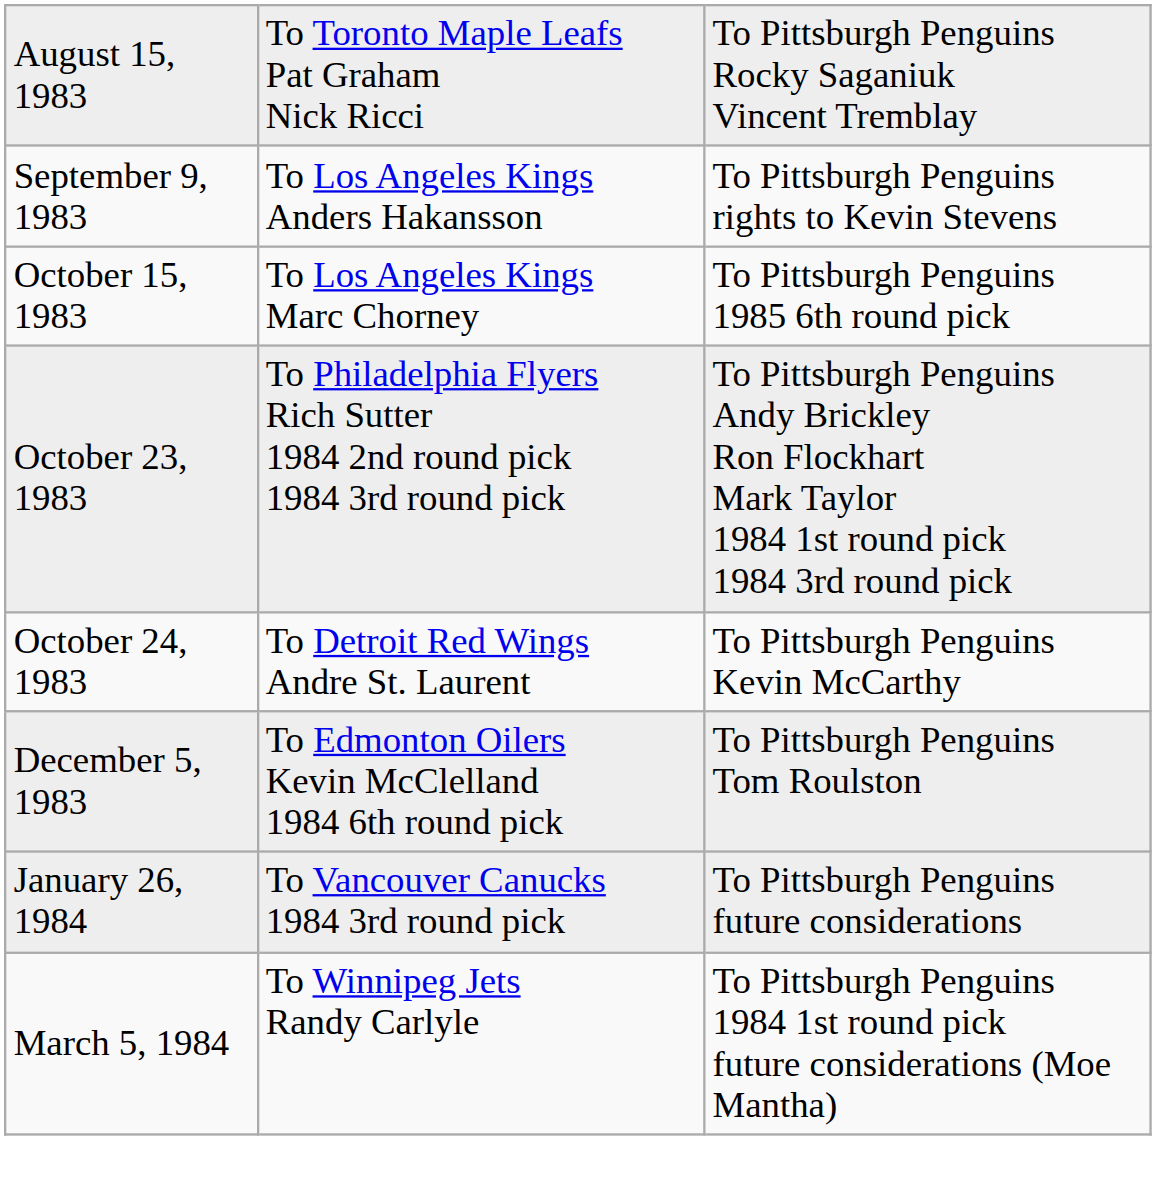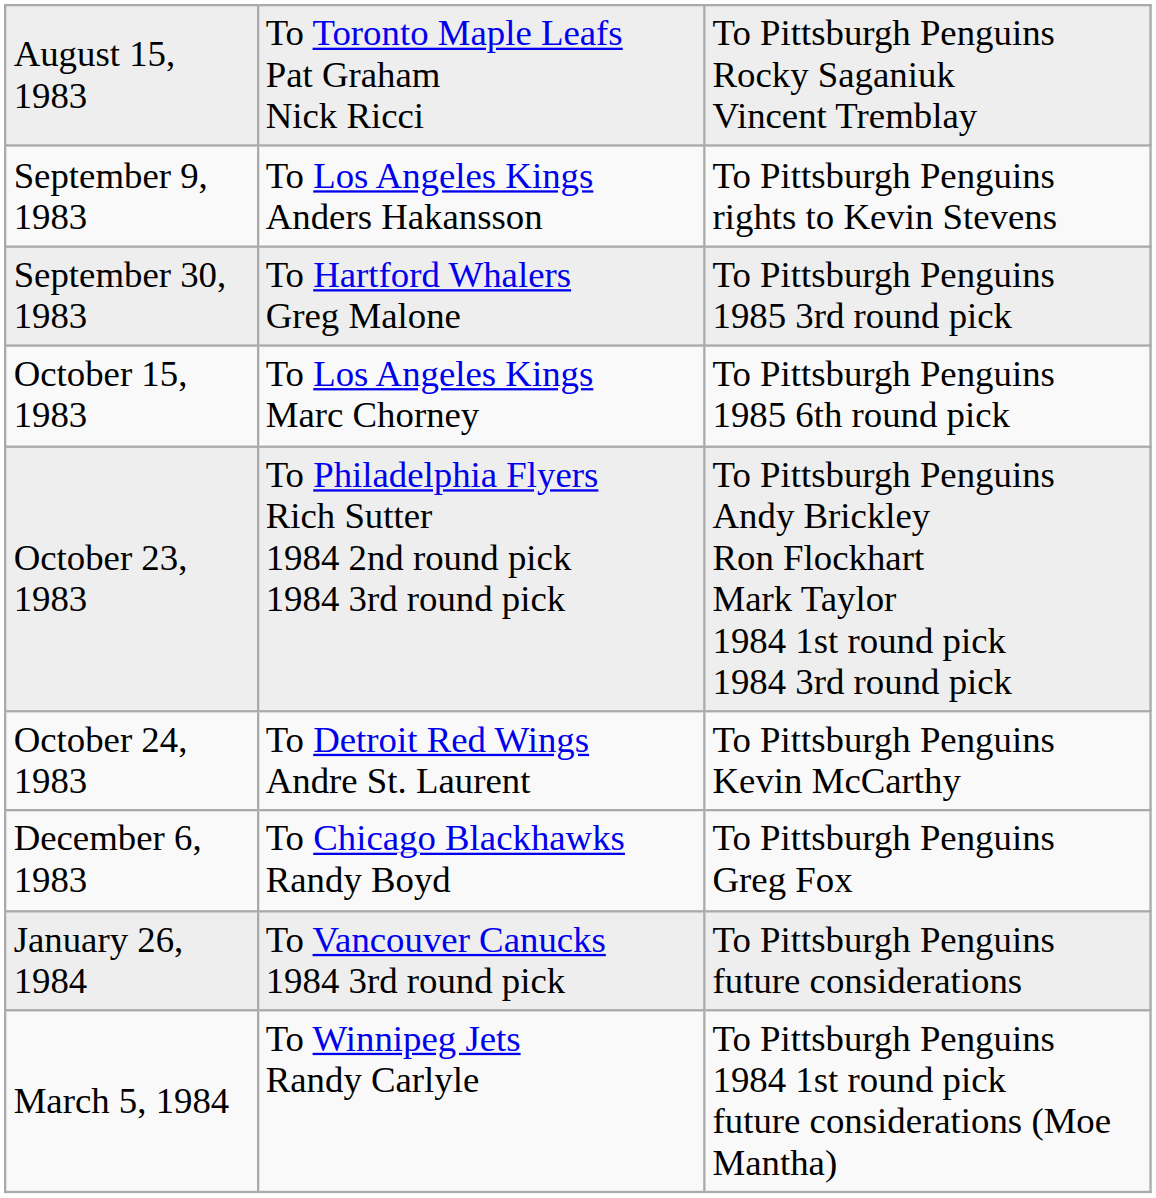+ row: September 30, 1983 | To Hartford Whalers Greg Malone | To Pittsburgh Penguins 1985 3rd round pick
- row: December 5, 1983 | To Edmonton Oilers Kevin McClelland 1984 6th round pick | To Pittsburgh Penguins Tom Roulston
+ row: December 6, 1983 | To Chicago Blackhawks Randy Boyd | To Pittsburgh Penguins Greg Fox
